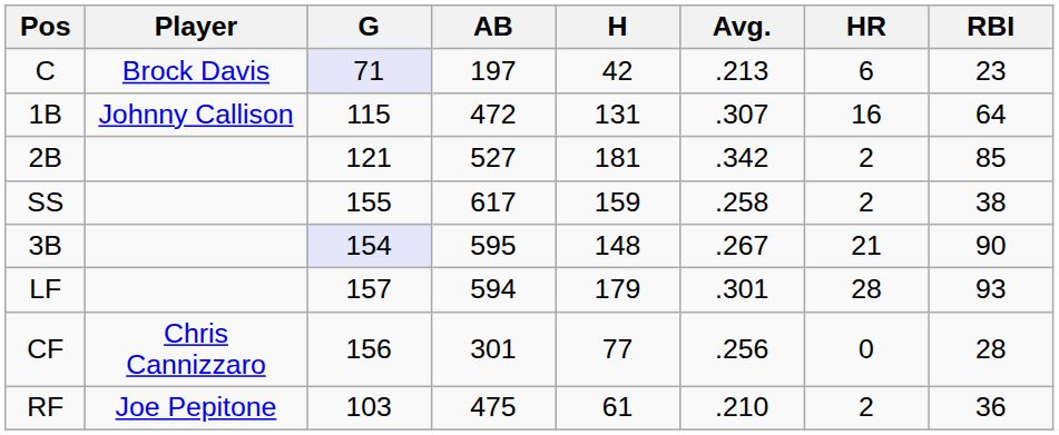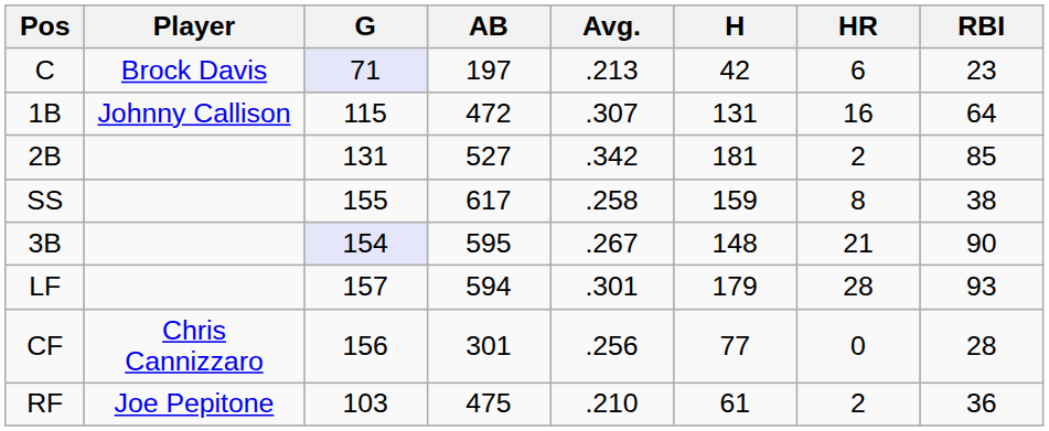columns swapped: H <-> Avg.
2B | G: 121 -> 131
SS | HR: 2 -> 8
